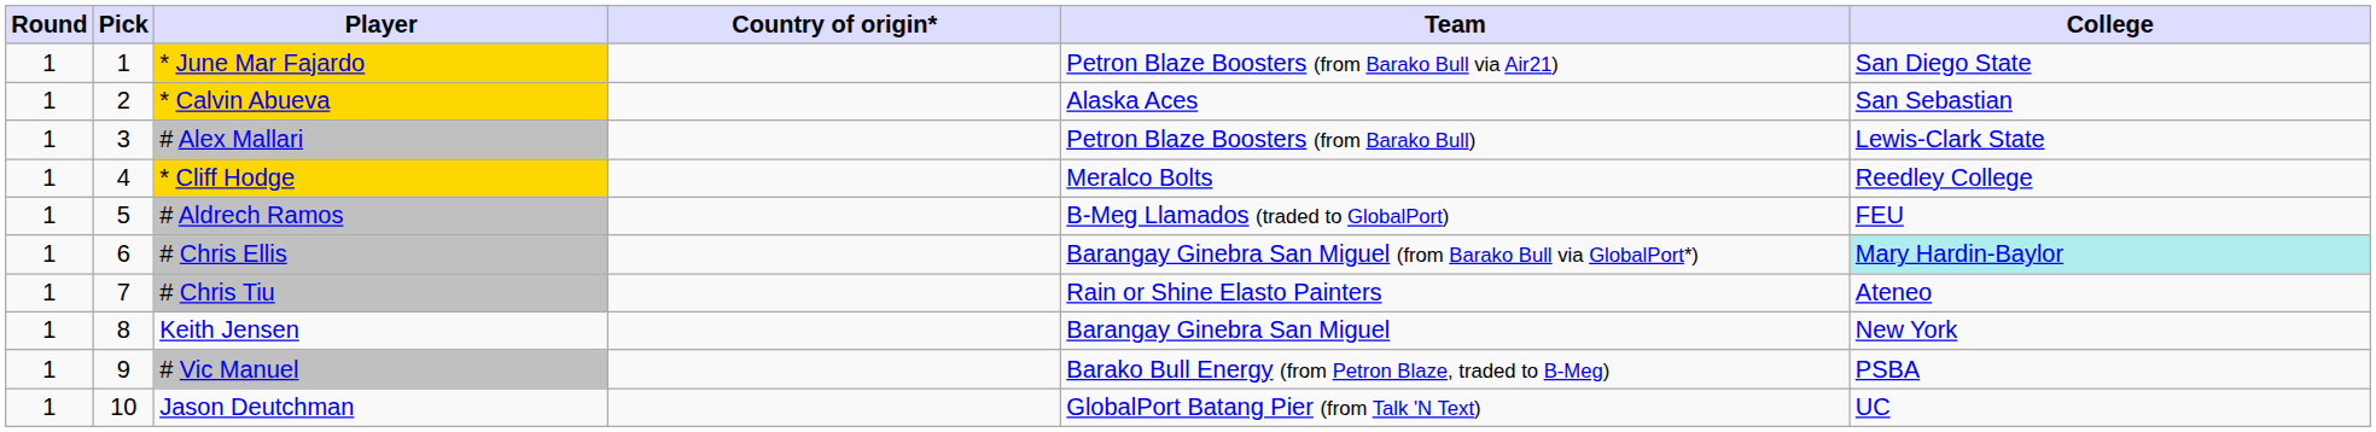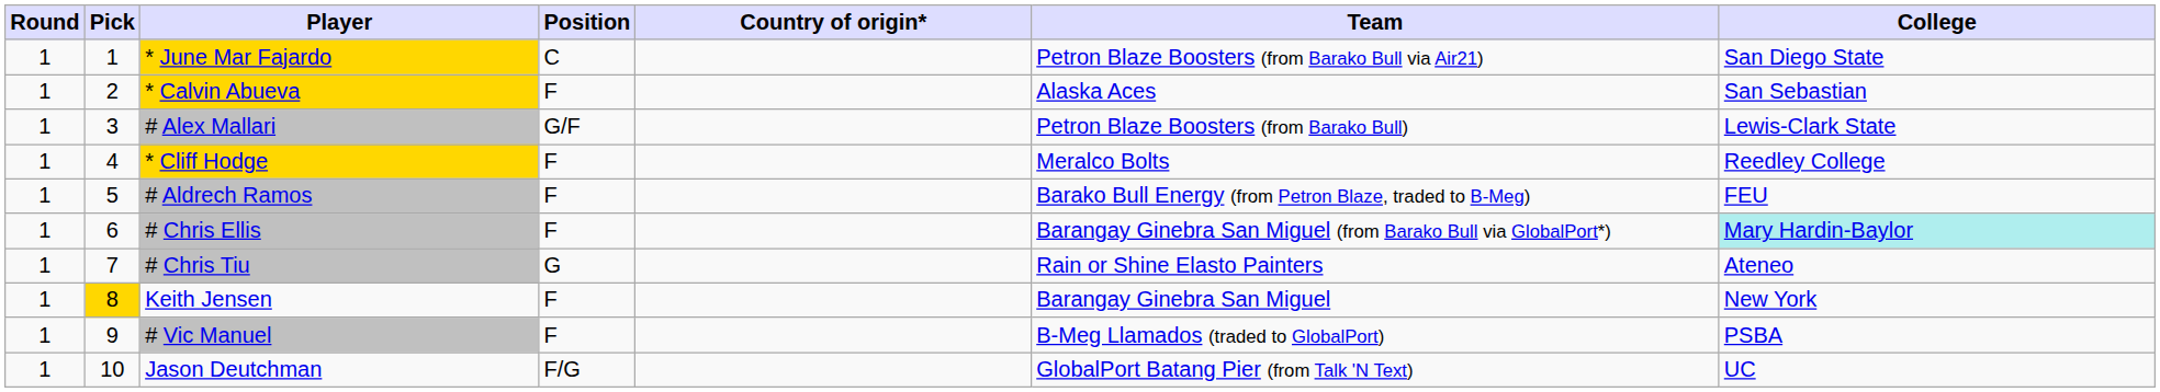+ column: Position | C | F | G/F | F | F | F | G | F | F | F/G
# Aldrech Ramos | Team: B-Meg Llamados (traded to GlobalPort) -> Barako Bull Energy (from Petron Blaze, traded to B-Meg)
Keith Jensen | Pick: no background -> gold background
# Vic Manuel | Team: Barako Bull Energy (from Petron Blaze, traded to B-Meg) -> B-Meg Llamados (traded to GlobalPort)
